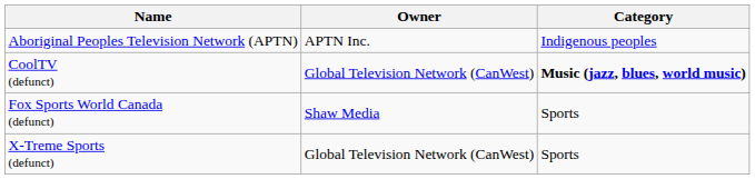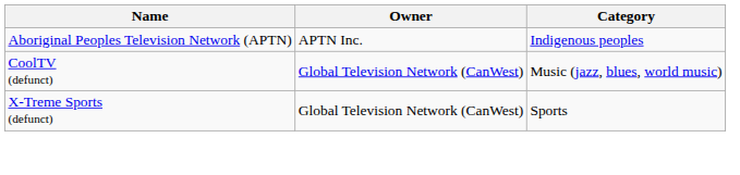CoolTV (defunct) | Category: bold -> normal
- row: Fox Sports World Canada (defunct) | Shaw Media | Sports
